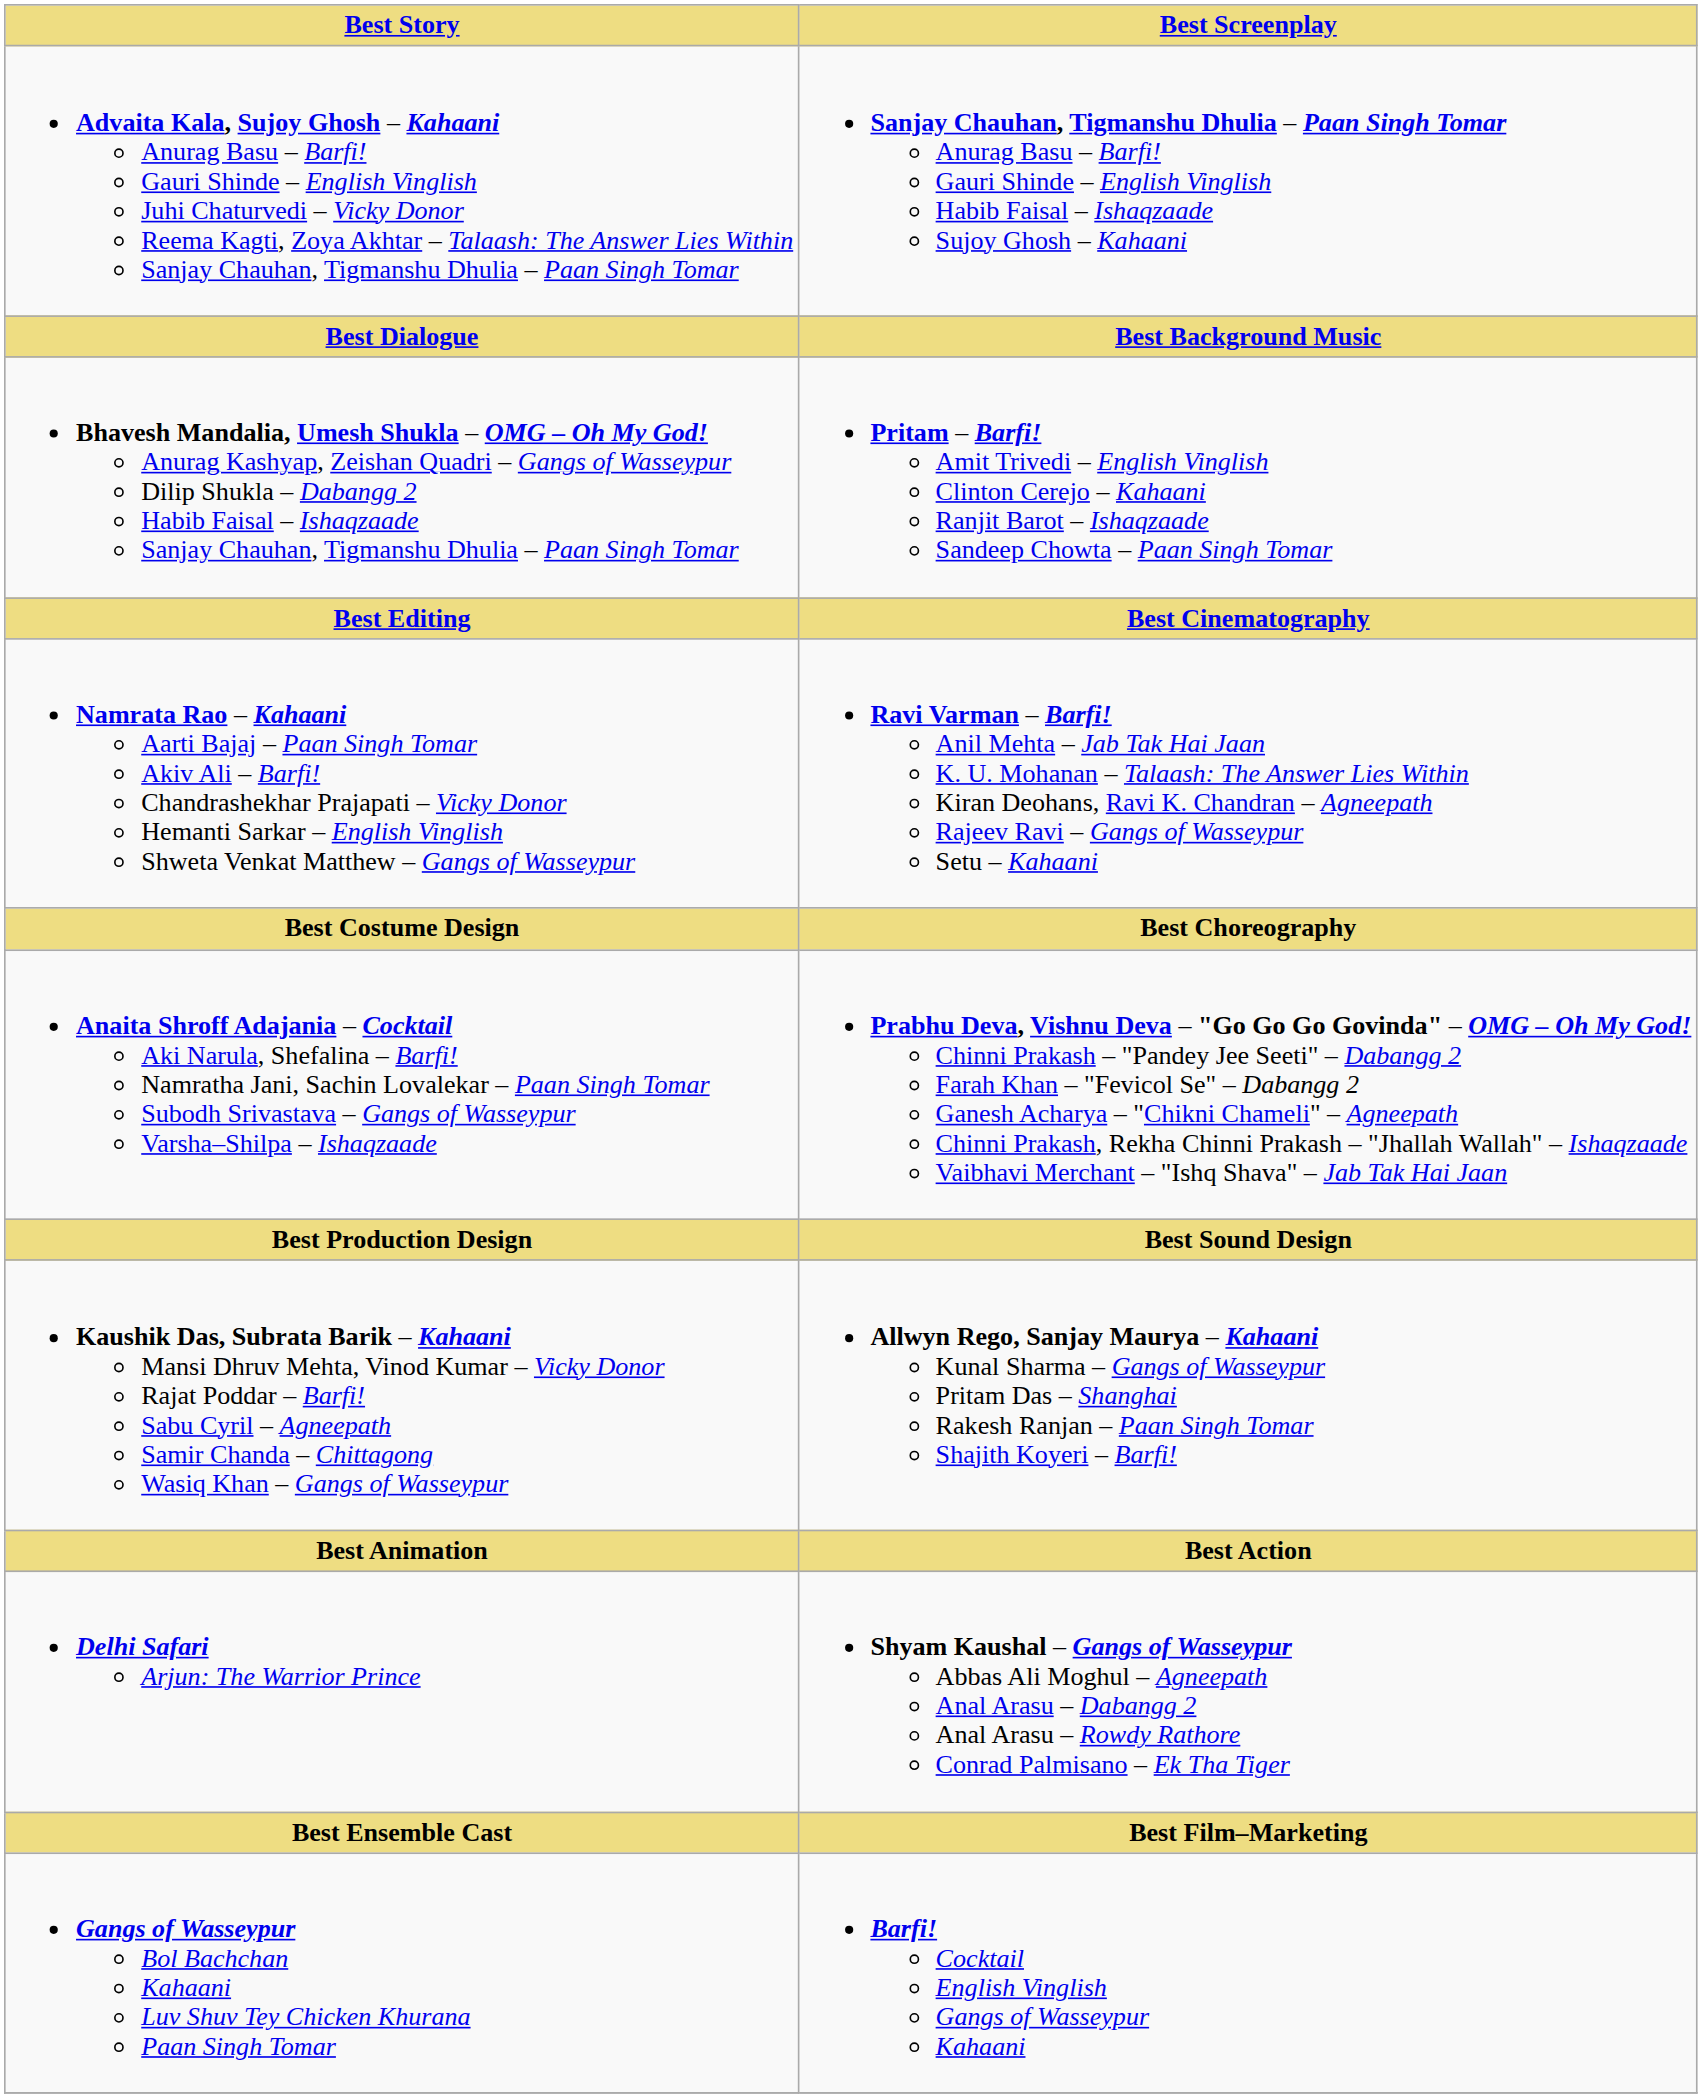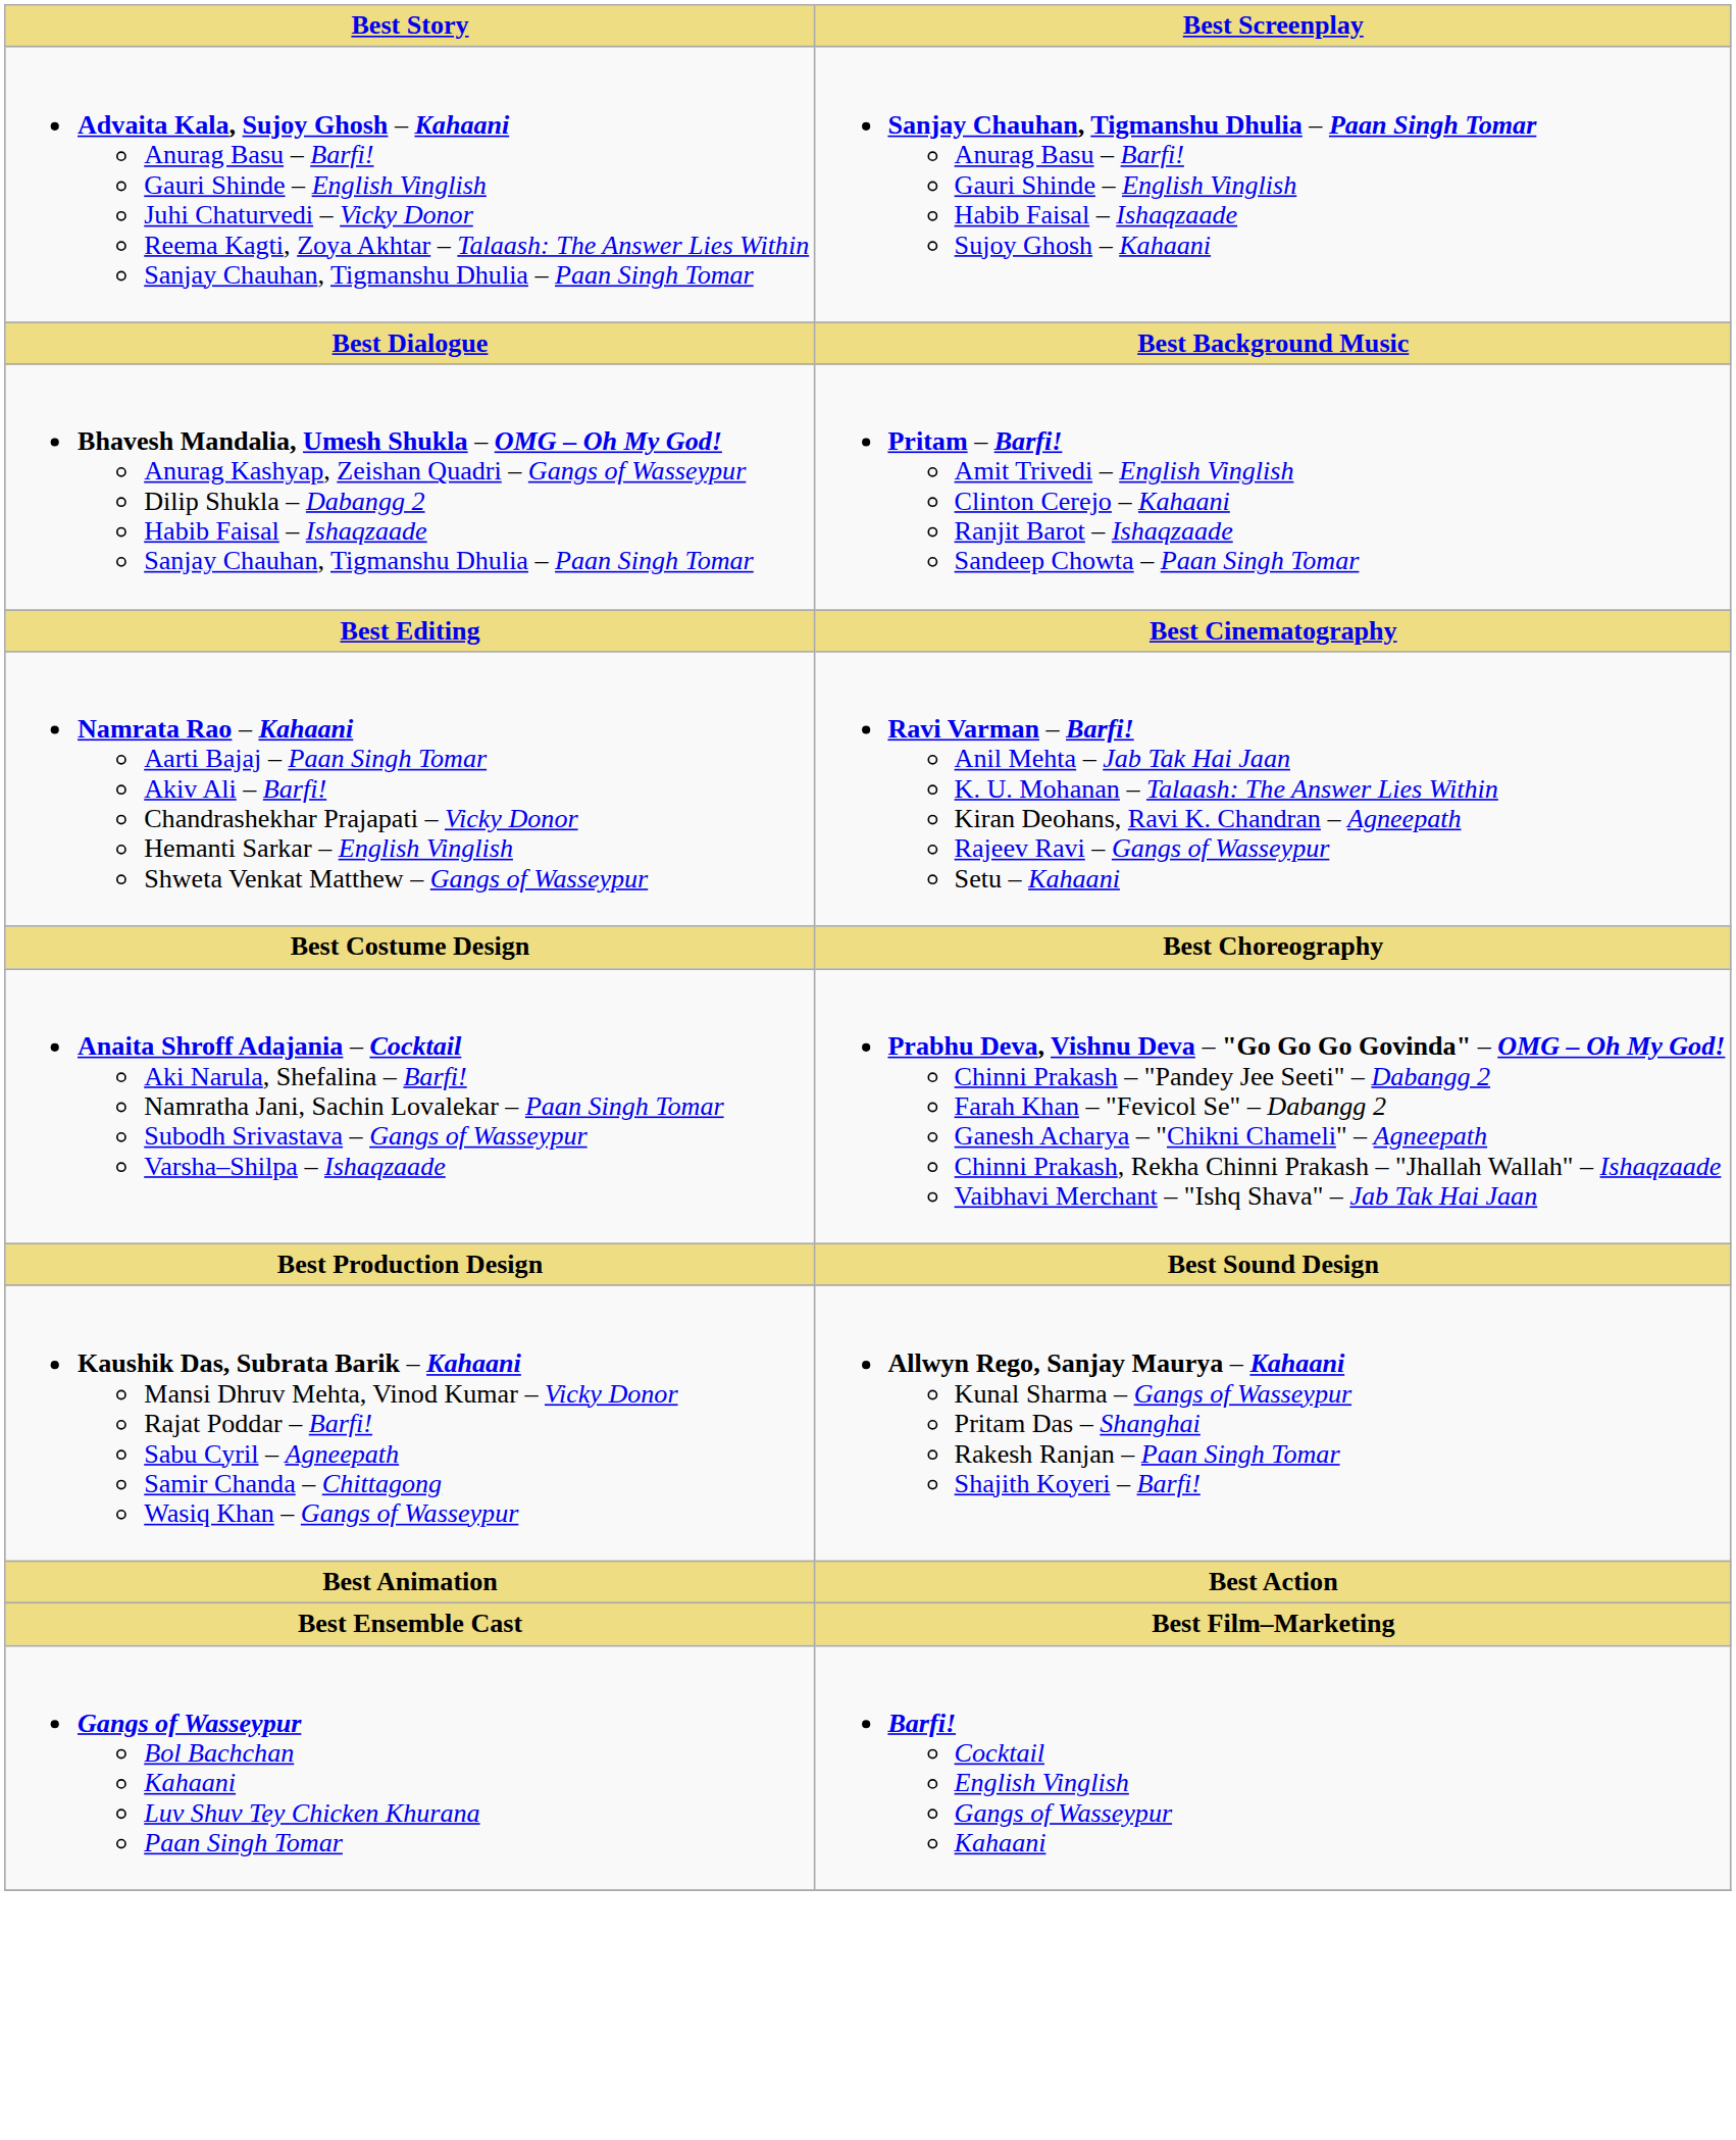- row: Delhi Safari Arjun: The Warrior Prince | Shyam Kaushal – Gangs of Wasseypur Abbas Ali Moghul – Agneepath Anal Arasu – Dabangg 2 Anal Arasu – Rowdy Rathore Conrad Palmisano – Ek Tha Tiger
